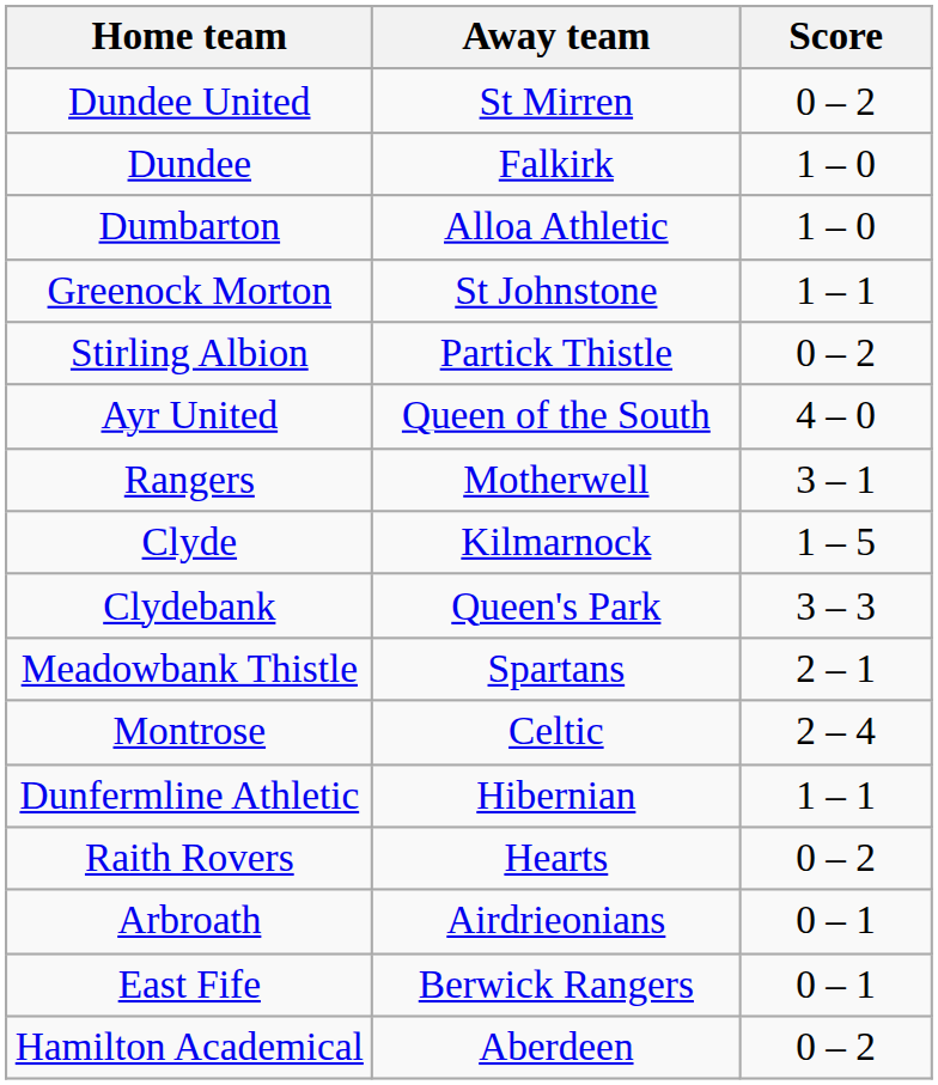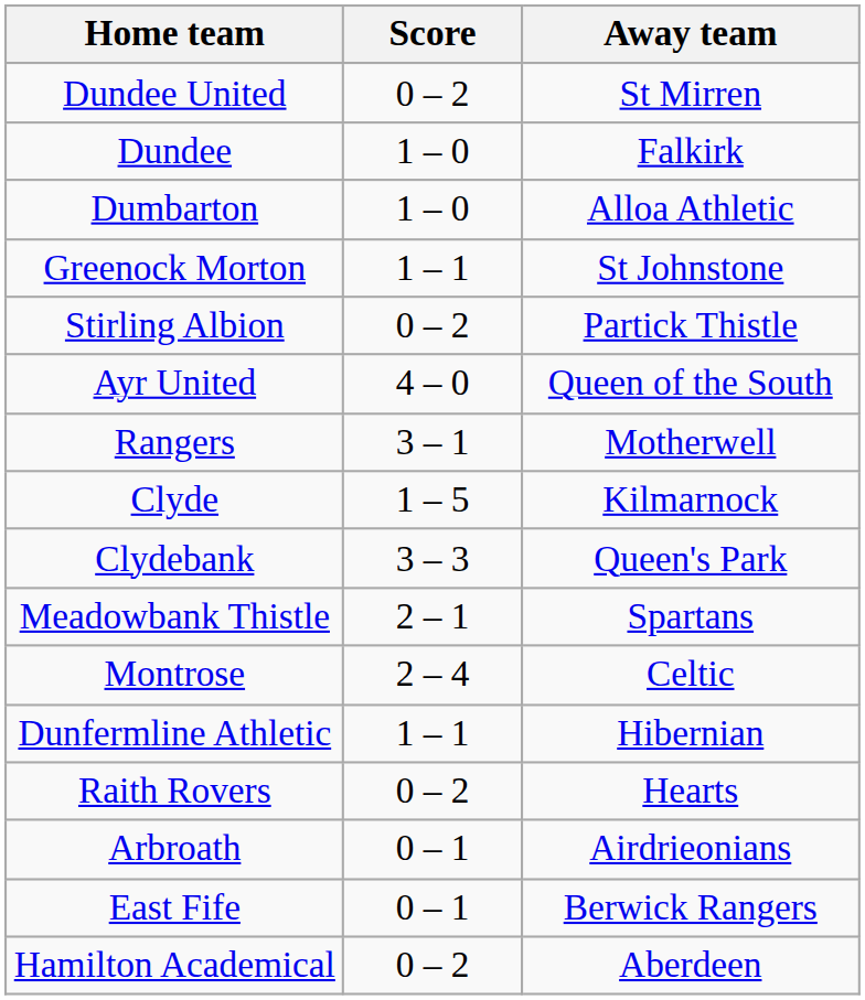columns swapped: Score <-> Away team
